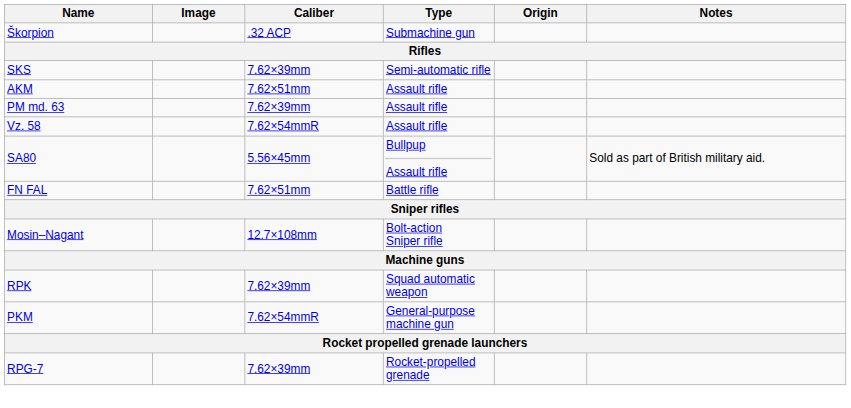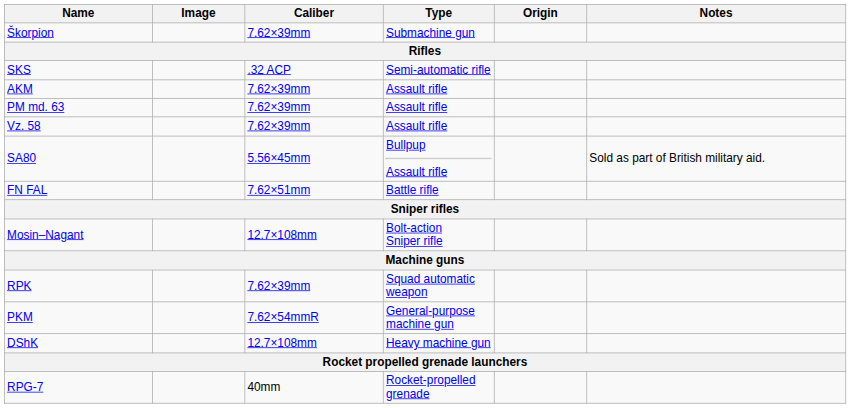Škorpion | Caliber: .32 ACP -> 7.62×39mm
SKS | Caliber: 7.62×39mm -> .32 ACP
AKM | Caliber: 7.62×51mm -> 7.62×39mm
Vz. 58 | Caliber: 7.62×54mmR -> 7.62×39mm
+ row: DShK | 12.7×108mm | Heavy machine gun
RPG-7 | Caliber: 7.62×39mm -> 40mm
